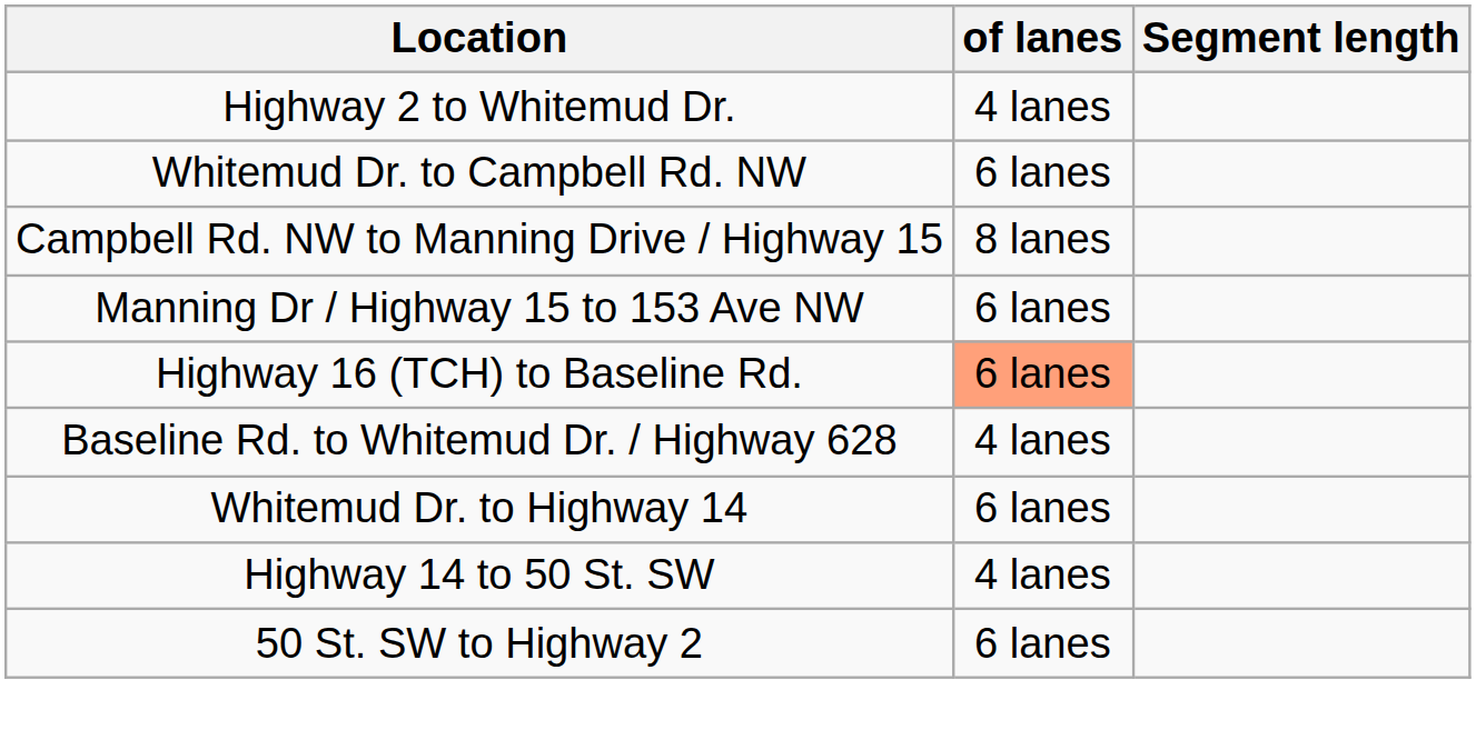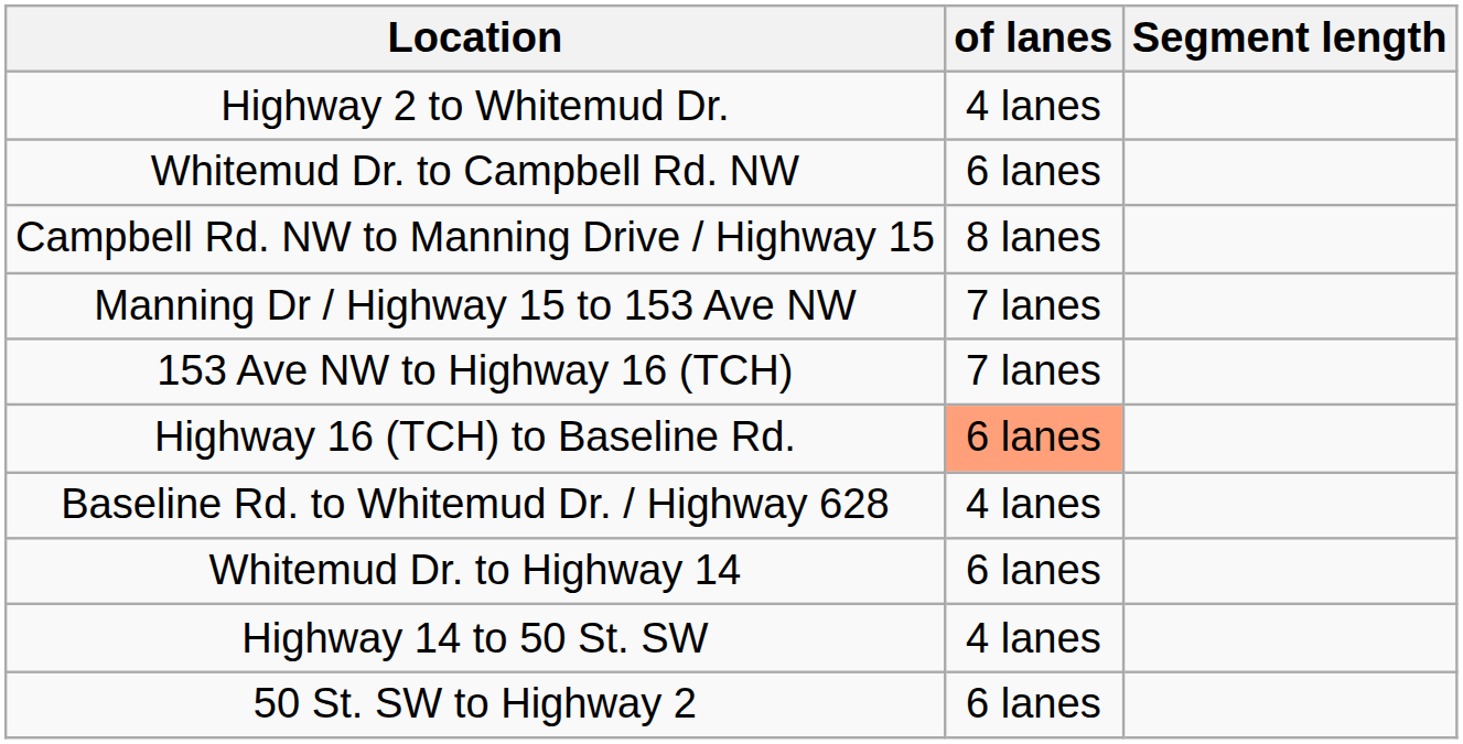Manning Dr / Highway 15 to 153 Ave NW | of lanes: 6 lanes -> 7 lanes
+ row: 153 Ave NW to Highway 16 (TCH) | 7 lanes
